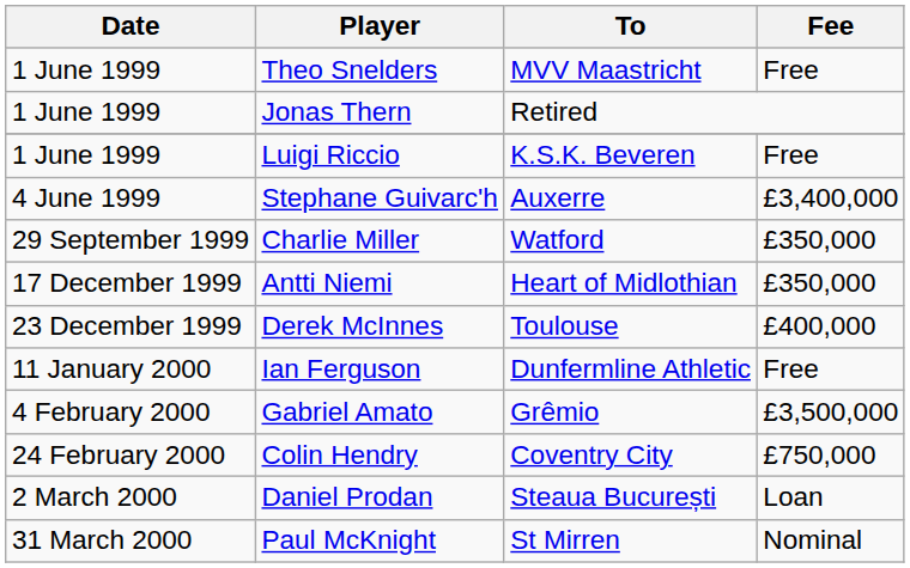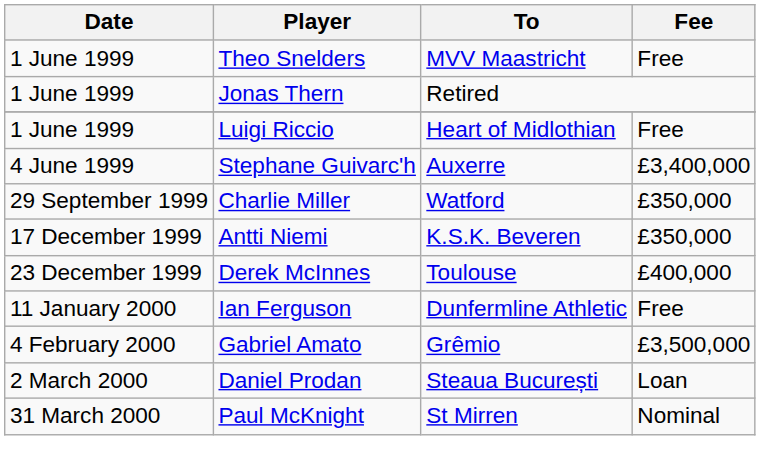Luigi Riccio | To: K.S.K. Beveren -> Heart of Midlothian
Antti Niemi | To: Heart of Midlothian -> K.S.K. Beveren
- row: 24 February 2000 | Colin Hendry | Coventry City | £750,000
